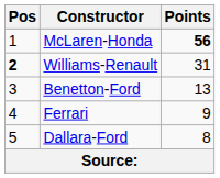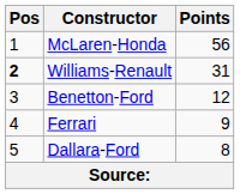McLaren-Honda | Points: bold -> normal
Benetton-Ford | Points: 13 -> 12
